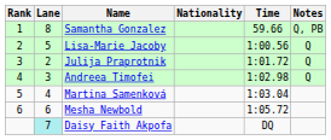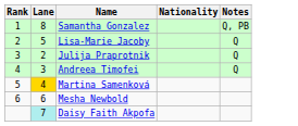- column: Time | 59.66 | 1:00.56 | 1:01.72 | 1:02.98 | 1:03.04 | 1:05.72 | DQ
Martina Samenková | Lane: no background -> gold background
